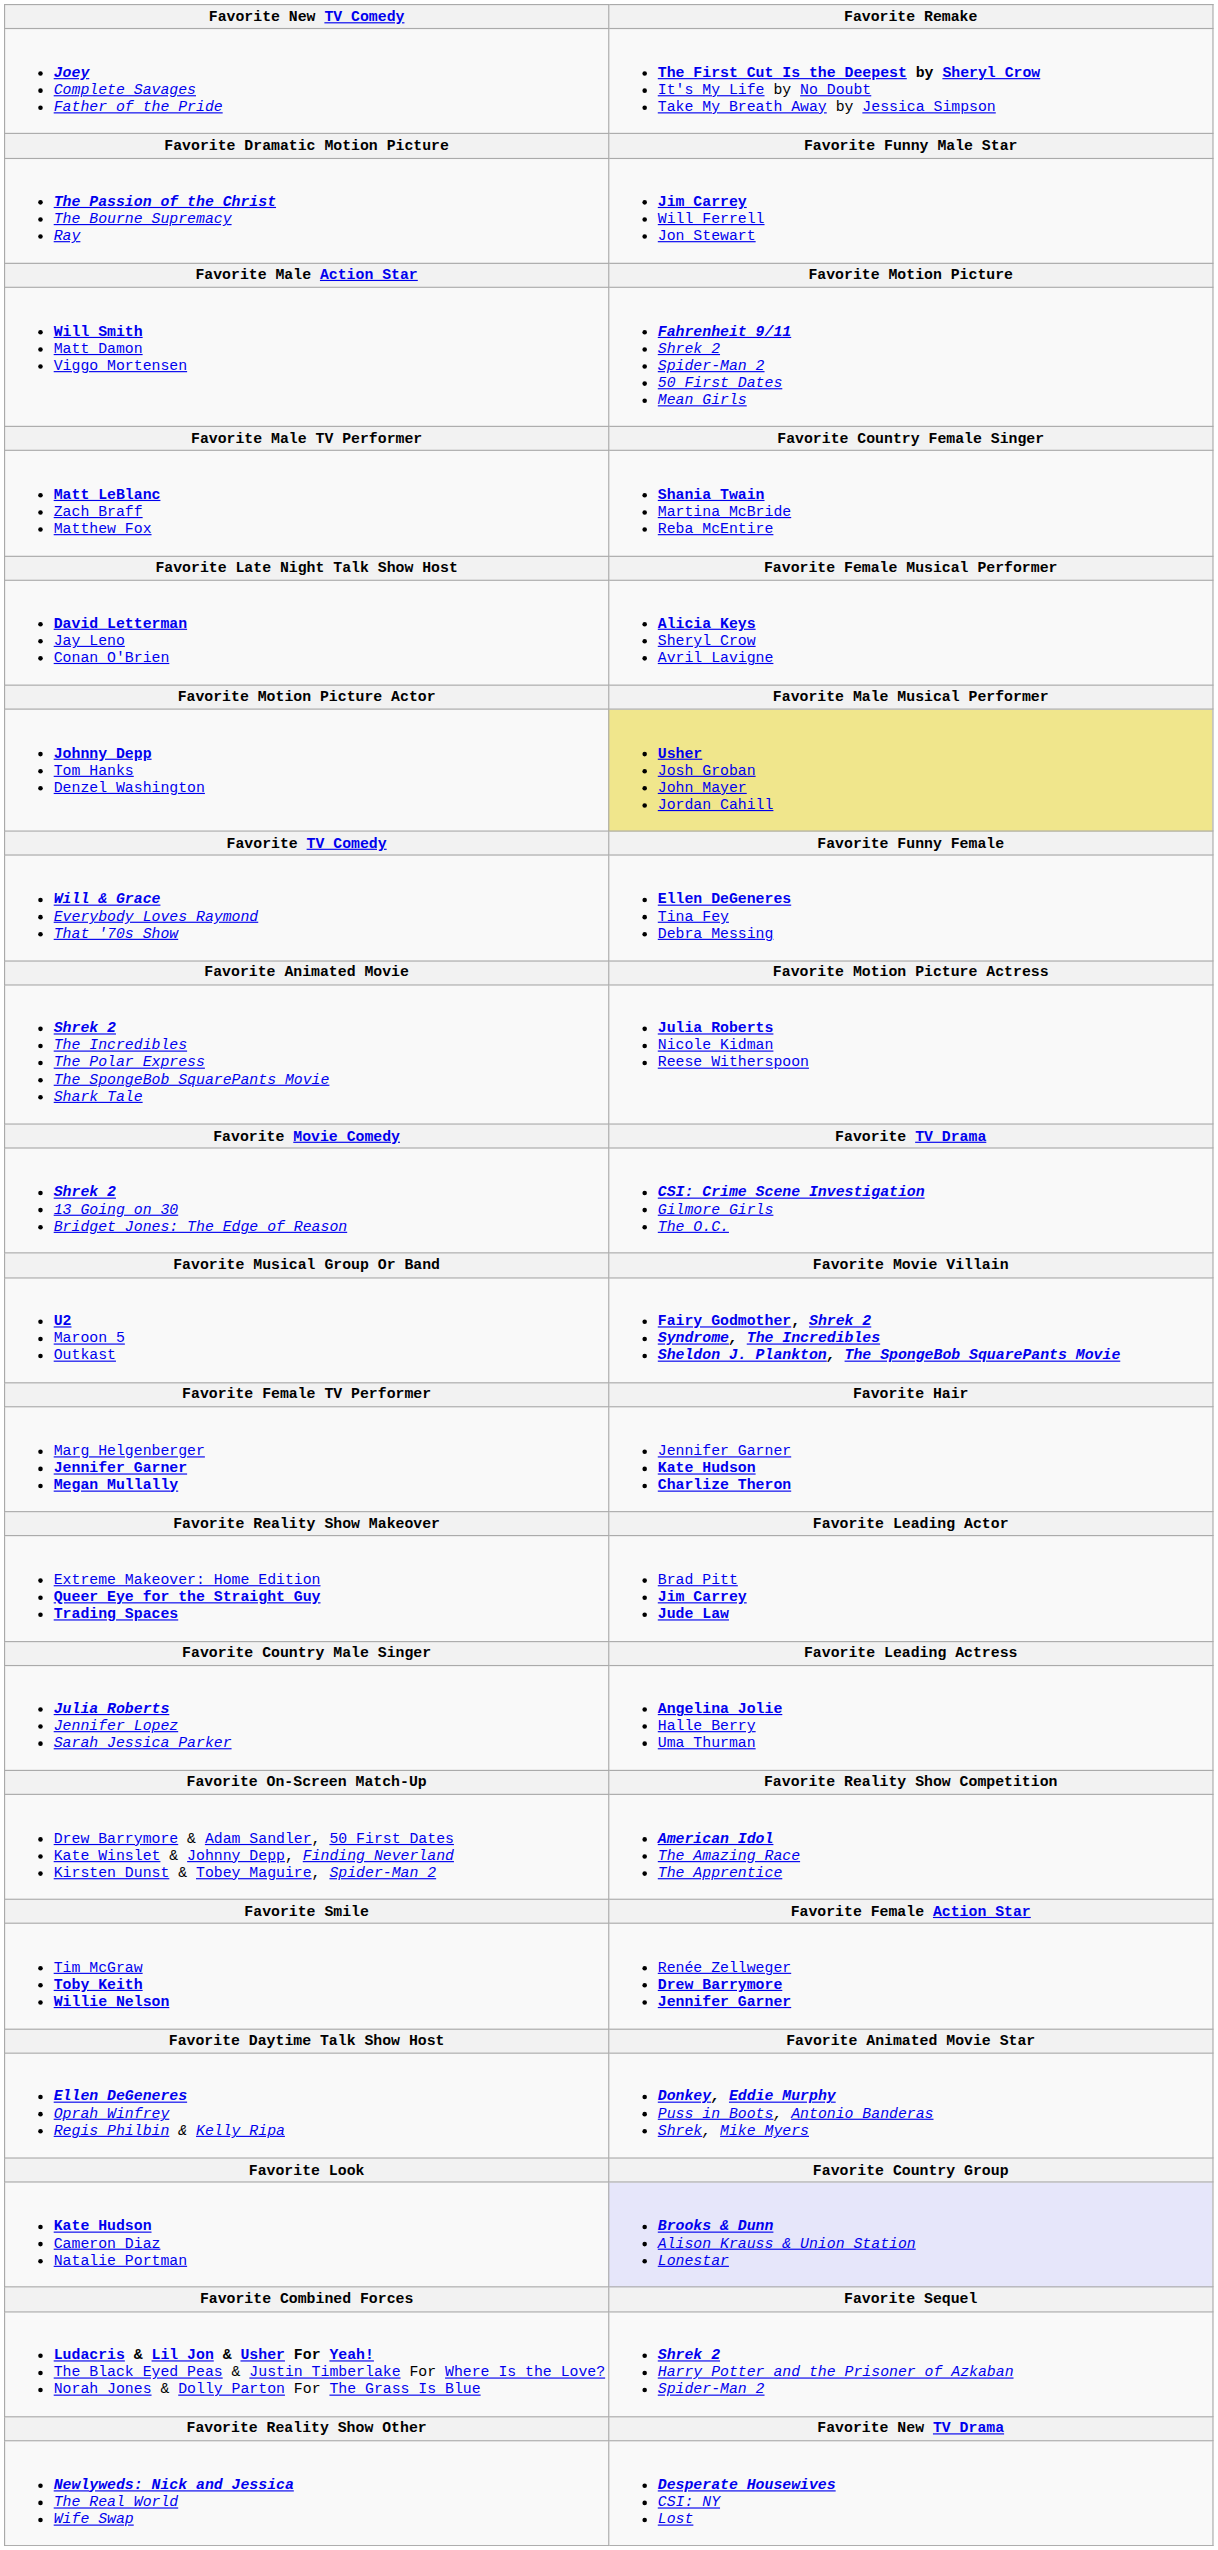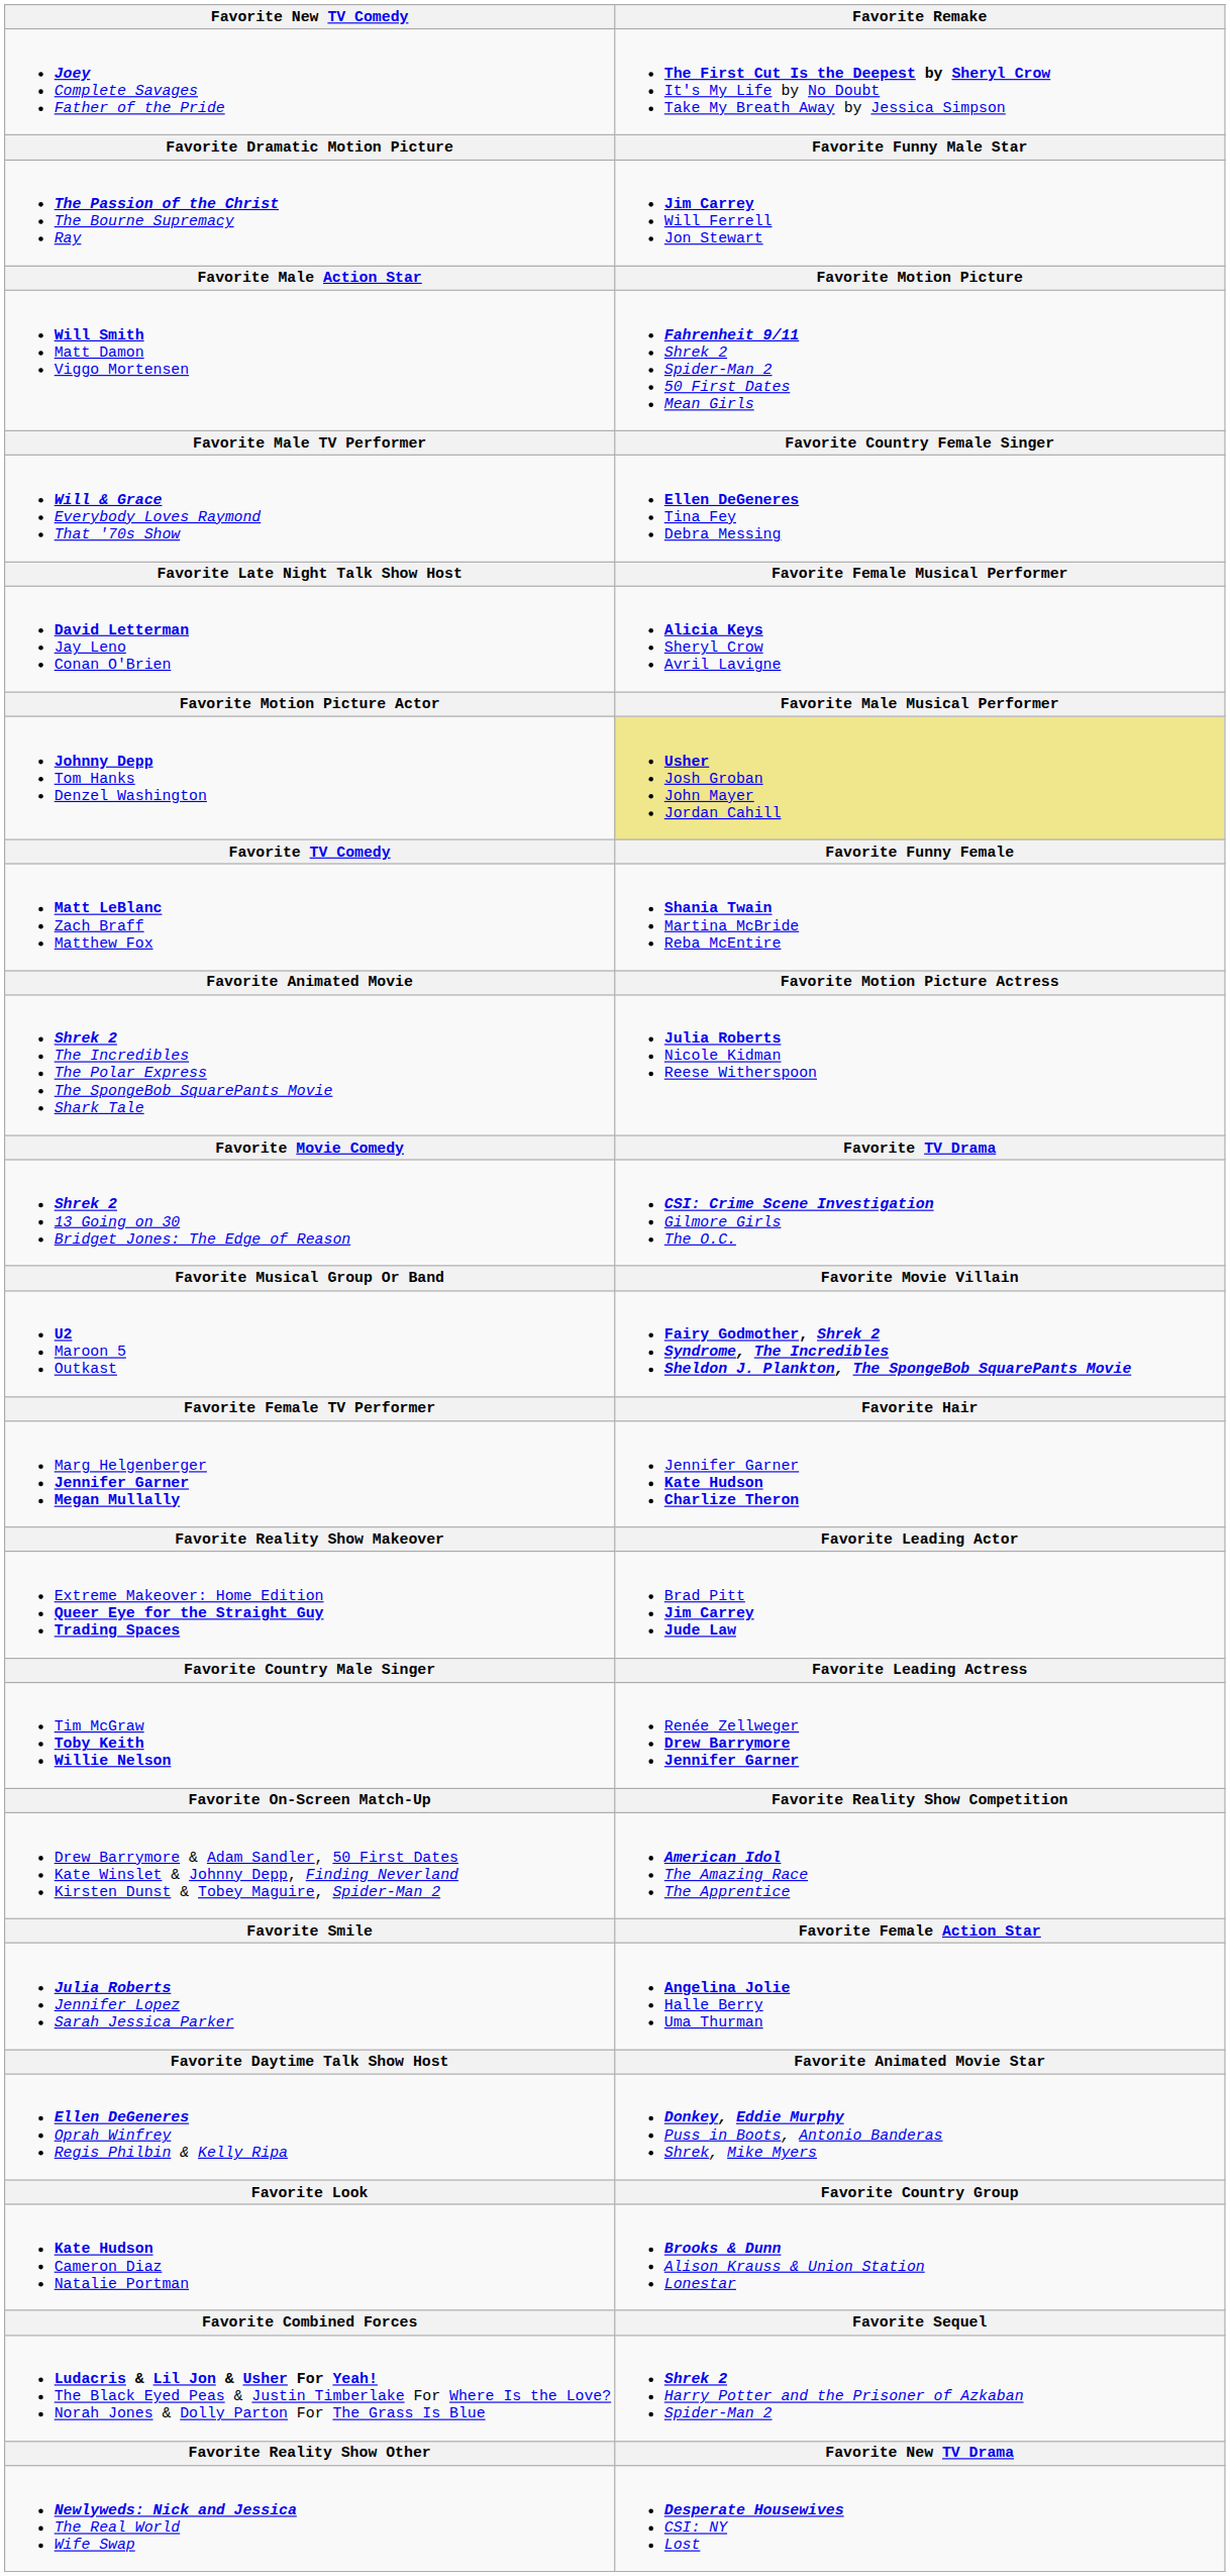rows swapped: Matt LeBlanc Zach Braff Matthew Fox <-> Will & Grace Everybody Loves Raymond That '70s Show
rows swapped: Tim McGraw Toby Keith Willie Nelson <-> Julia Roberts Jennifer Lopez Sarah Jessica Parker
Kate Hudson Cameron Diaz Natalie Portman | Favorite Remake: lavender background -> no background
